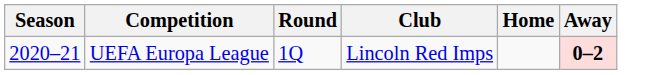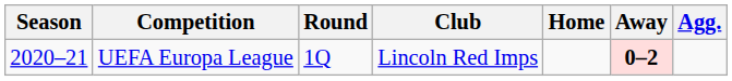+ column: Agg.
